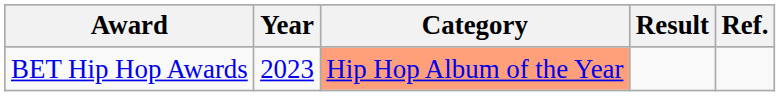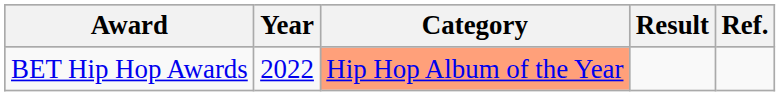BET Hip Hop Awards | Year: 2023 -> 2022
